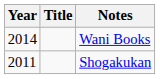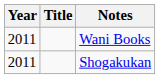Wani Books | Year: 2014 -> 2011
